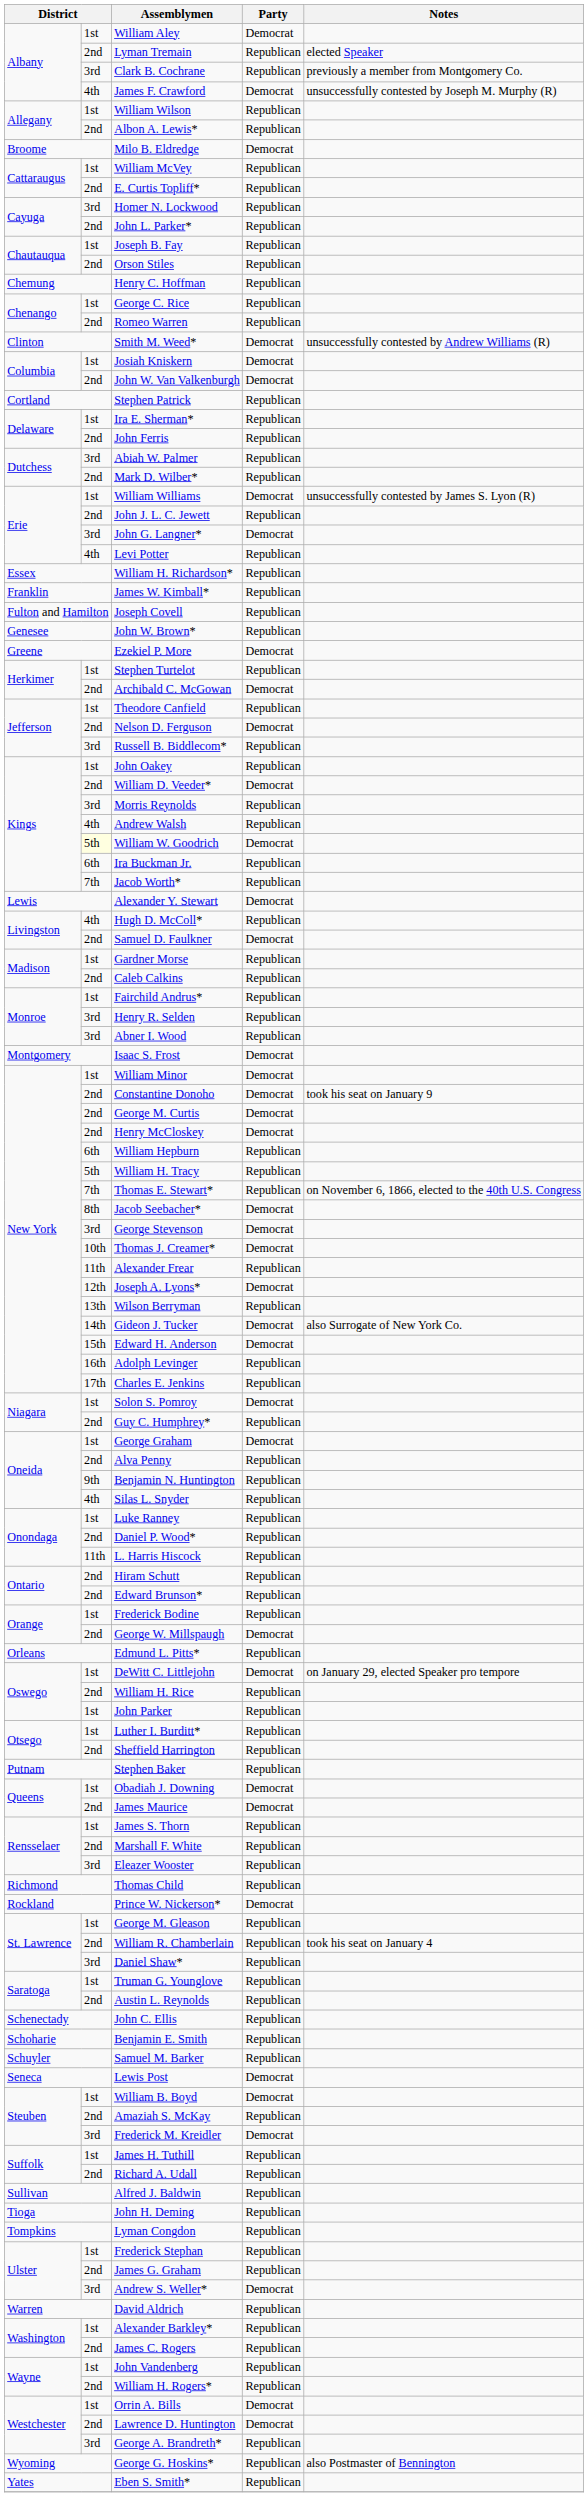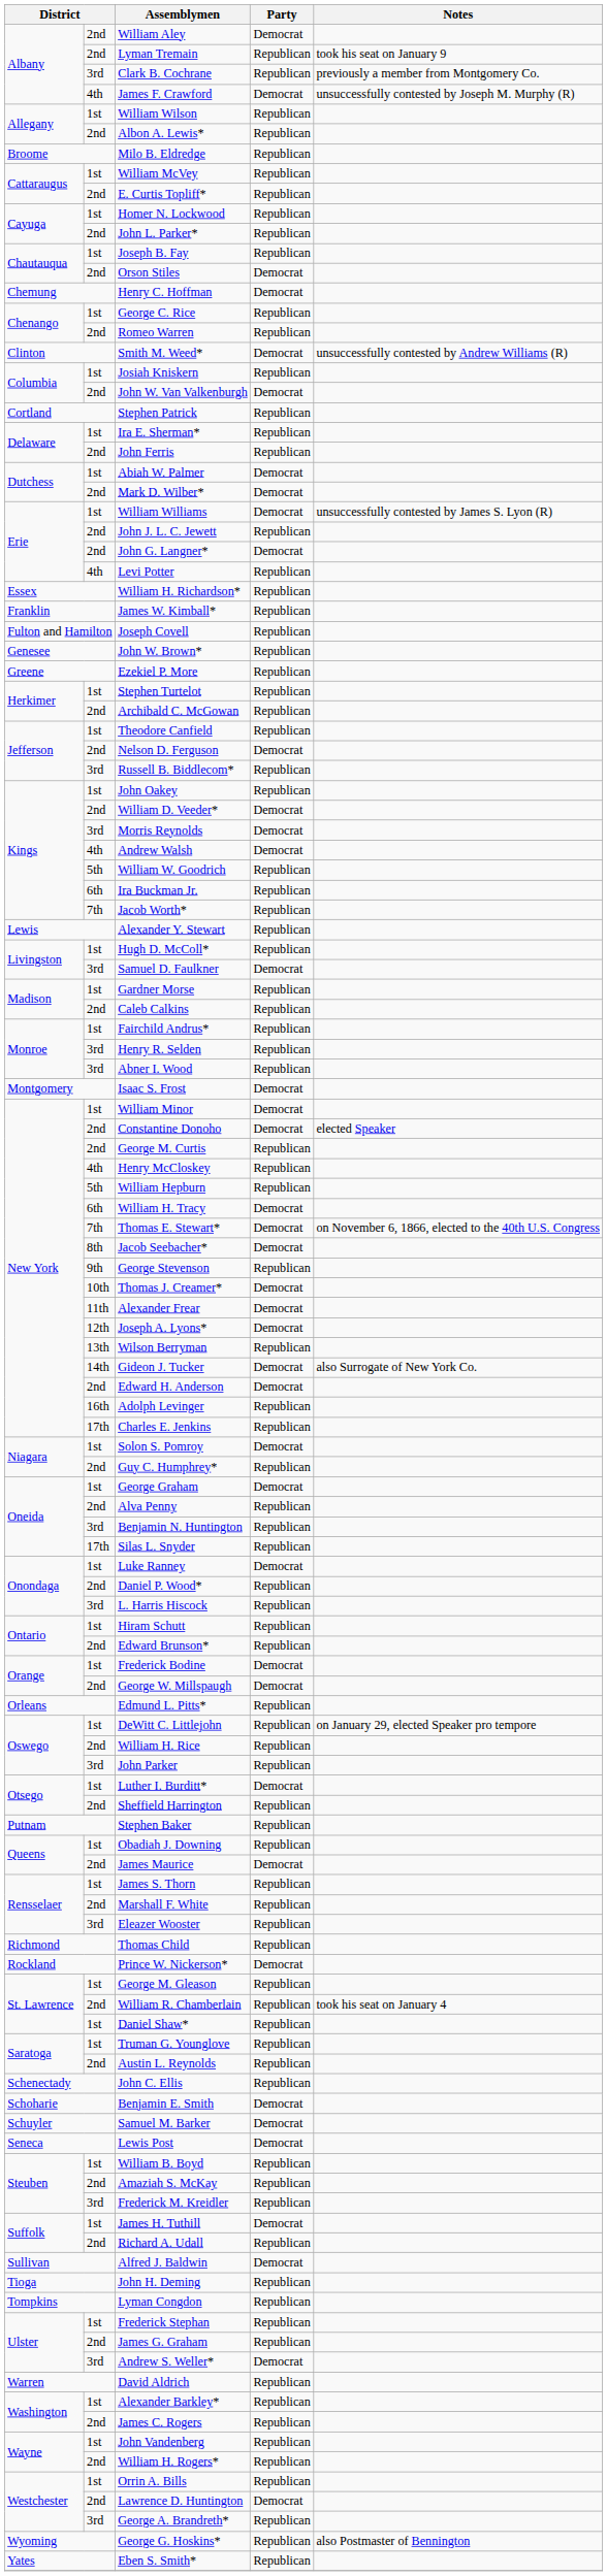William Aley | column 2: 1st -> 2nd
Lyman Tremain | Notes: elected Speaker -> took his seat on January 9
Milo B. Eldredge | Party: Democrat -> Republican
Homer N. Lockwood | column 2: 3rd -> 1st
Orson Stiles | Party: Republican -> Democrat
Henry C. Hoffman | Party: Republican -> Democrat
Josiah Kniskern | Party: Democrat -> Republican
Abiah W. Palmer | column 2: 3rd -> 1st
Abiah W. Palmer | Party: Republican -> Democrat
Mark D. Wilber* | Party: Republican -> Democrat
John G. Langner* | column 2: 3rd -> 2nd
Ezekiel P. More | Party: Democrat -> Republican
Archibald C. McGowan | Party: Democrat -> Republican
Morris Reynolds | Party: Republican -> Democrat
Andrew Walsh | Party: Republican -> Democrat
William W. Goodrich | column 2: lightyellow background -> no background
William W. Goodrich | Party: Democrat -> Republican
Alexander Y. Stewart | Party: Democrat -> Republican
Hugh D. McColl* | column 2: 4th -> 1st
Samuel D. Faulkner | column 2: 2nd -> 3rd
Constantine Donoho | Notes: took his seat on January 9 -> elected Speaker
George M. Curtis | Party: Democrat -> Republican
Henry McCloskey | column 2: 2nd -> 4th
Henry McCloskey | Party: Democrat -> Republican
William Hepburn | column 2: 6th -> 5th
William H. Tracy | column 2: 5th -> 6th
William H. Tracy | Party: Republican -> Democrat
Thomas E. Stewart* | Party: Republican -> Democrat
George Stevenson | column 2: 3rd -> 9th
George Stevenson | Party: Democrat -> Republican
Alexander Frear | Party: Republican -> Democrat
Edward H. Anderson | column 2: 15th -> 2nd
Benjamin N. Huntington | column 2: 9th -> 3rd
Silas L. Snyder | column 2: 4th -> 17th
Luke Ranney | Party: Republican -> Democrat
L. Harris Hiscock | column 2: 11th -> 3rd
Hiram Schutt | column 2: 2nd -> 1st
Frederick Bodine | Party: Republican -> Democrat
DeWitt C. Littlejohn | Party: Democrat -> Republican
John Parker | column 2: 1st -> 3rd
Luther I. Burditt* | Party: Republican -> Democrat
Obadiah J. Downing | Party: Democrat -> Republican
Daniel Shaw* | column 2: 3rd -> 1st
Benjamin E. Smith | Party: Republican -> Democrat
Samuel M. Barker | Party: Republican -> Democrat
William B. Boyd | Party: Democrat -> Republican
Frederick M. Kreidler | Party: Democrat -> Republican
James H. Tuthill | Party: Republican -> Democrat
Alfred J. Baldwin | Party: Republican -> Democrat
Orrin A. Bills | Party: Democrat -> Republican
